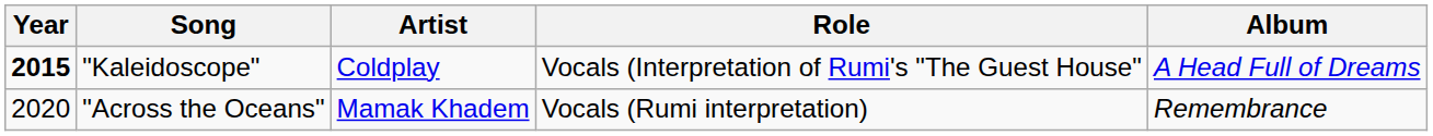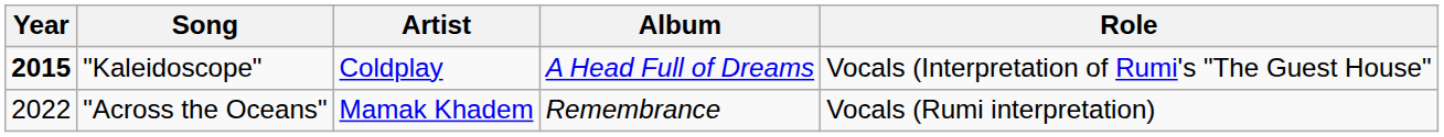columns swapped: Album <-> Role
"Across the Oceans" | Year: 2020 -> 2022
